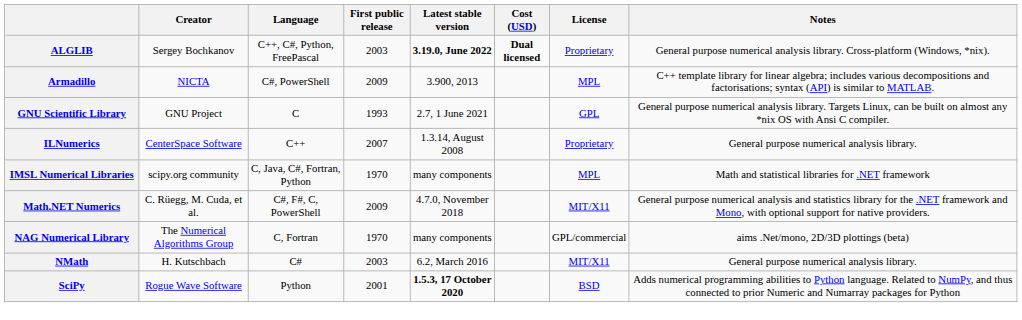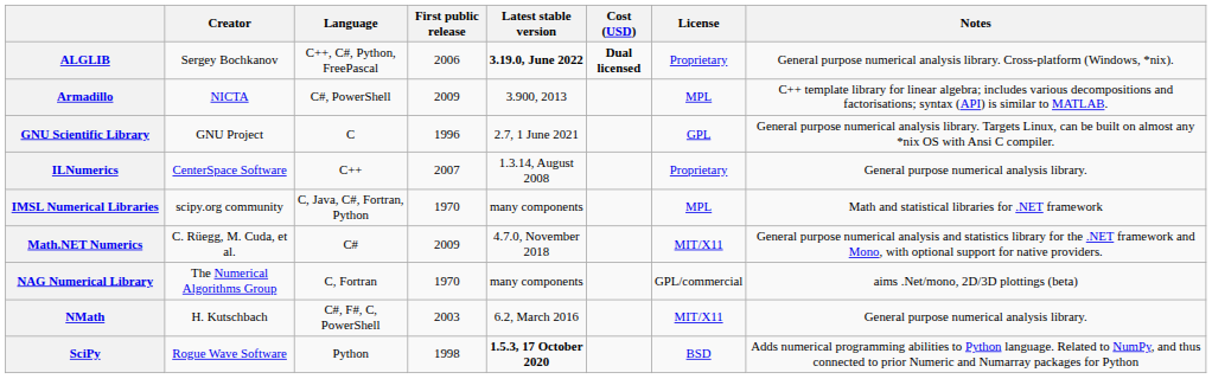ALGLIB | First public release: 2003 -> 2006
GNU Scientific Library | First public release: 1993 -> 1996
Math.NET Numerics | Language: C#, F#, C, PowerShell -> C#
NMath | Language: C# -> C#, F#, C, PowerShell
SciPy | First public release: 2001 -> 1998
